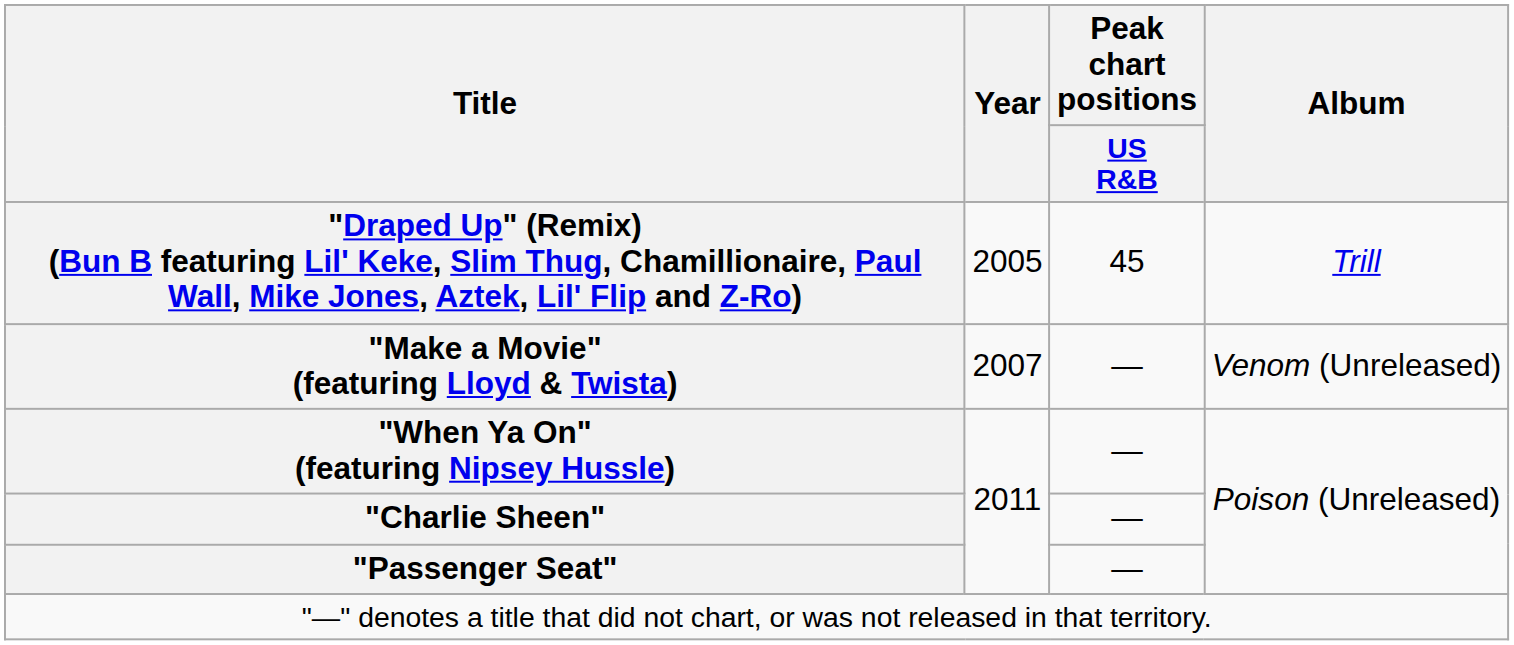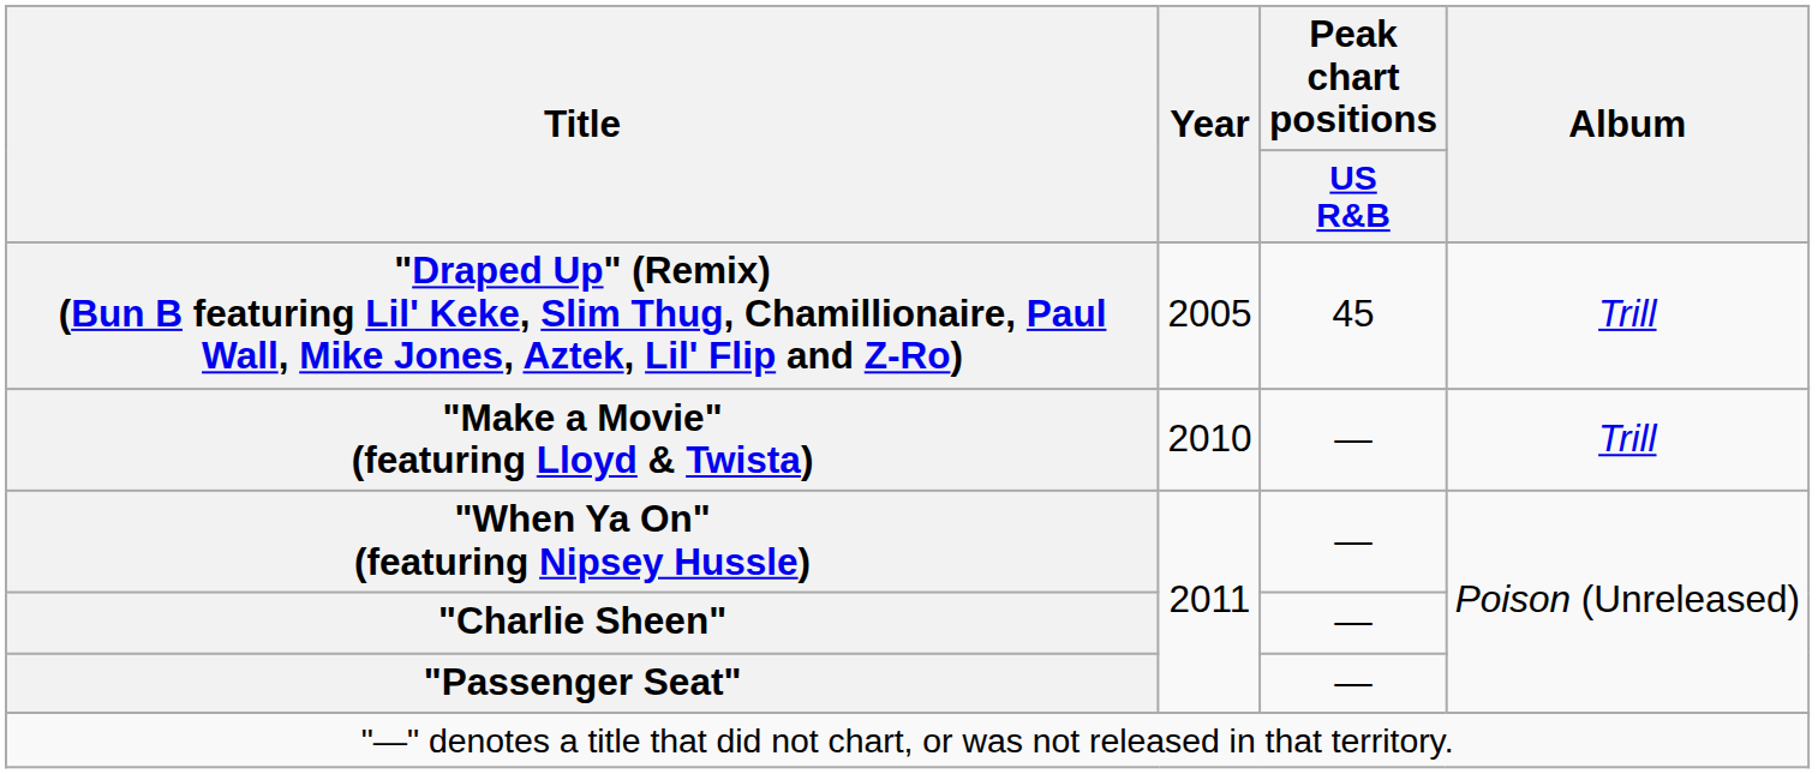"Make a Movie" (featuring Lloyd & Twista) | Year: 2007 -> 2010
"Make a Movie" (featuring Lloyd & Twista) | Album: Venom (Unreleased) -> Trill
